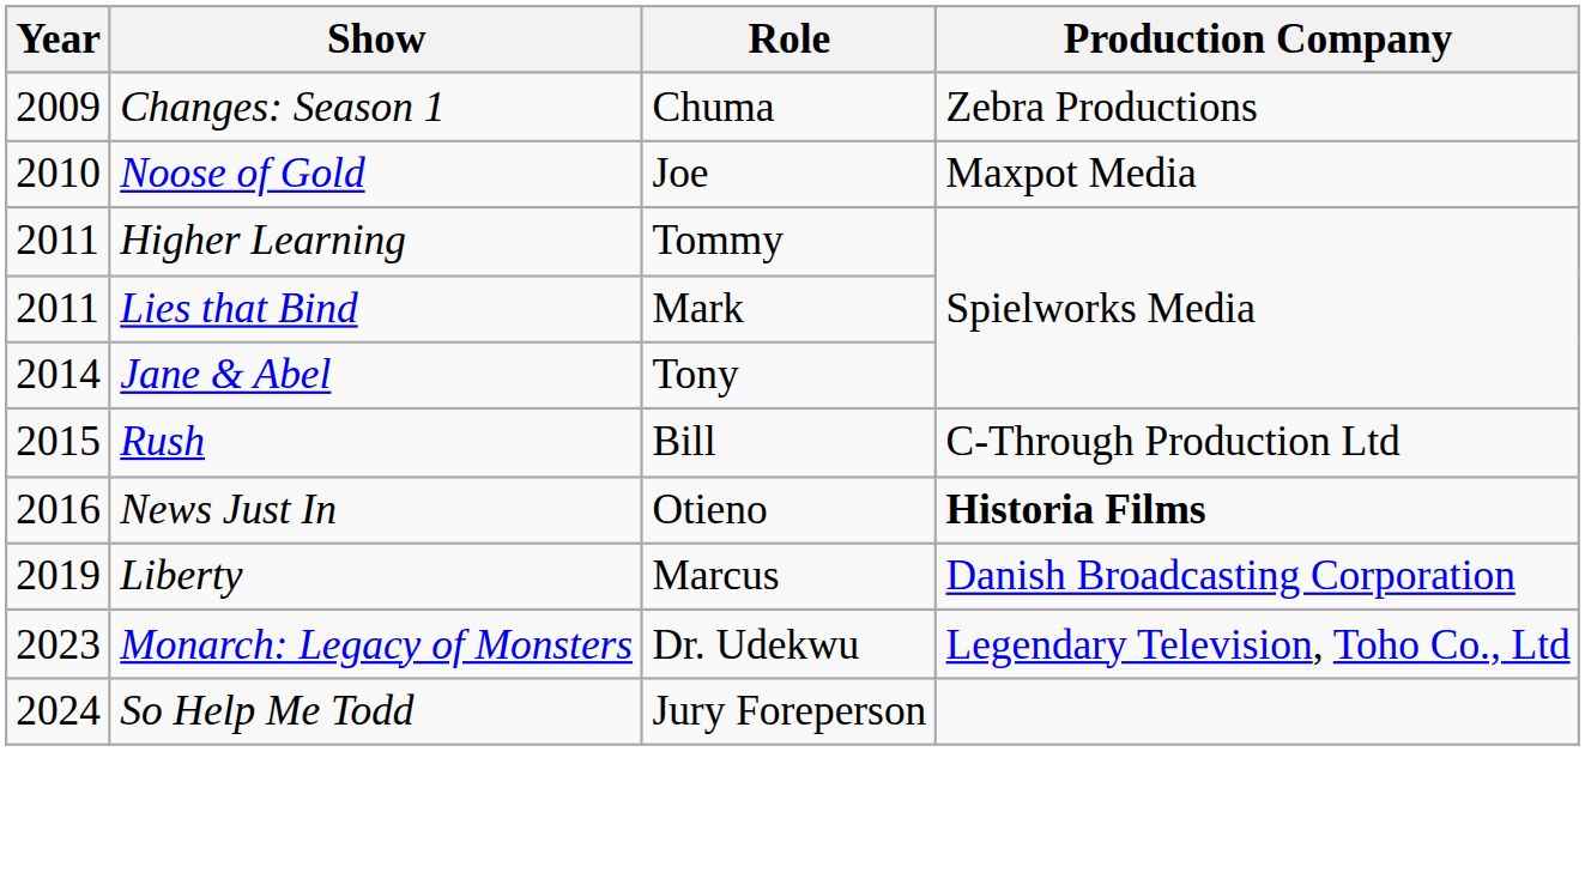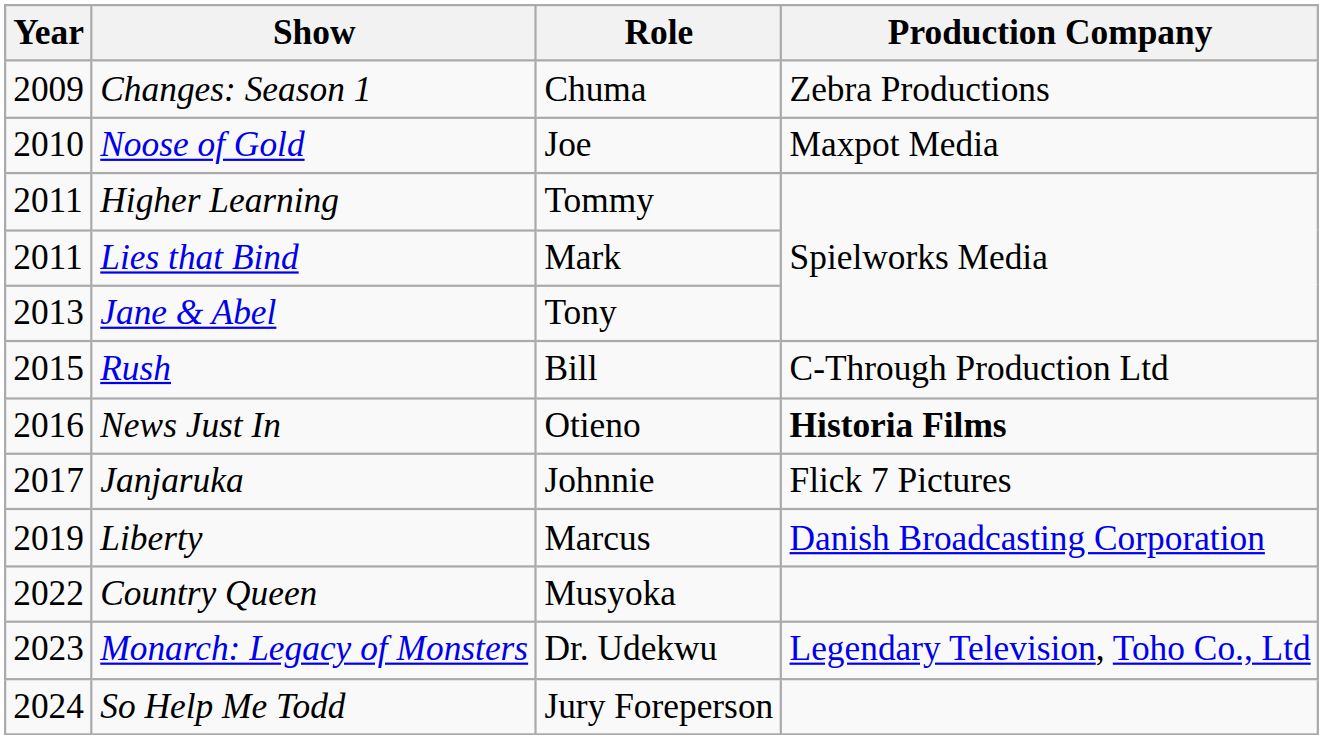Jane & Abel | Year: 2014 -> 2013
+ row: 2017 | Janjaruka | Johnnie | Flick 7 Pictures
+ row: 2022 | Country Queen | Musyoka
